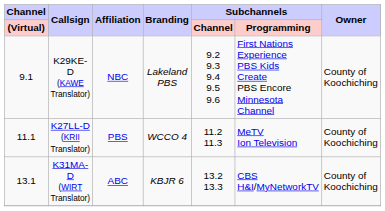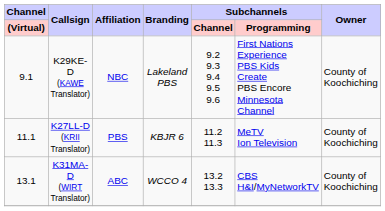K27LL-D (KRII Translator) | Branding: WCCO 4 -> KBJR 6
K31MA-D (WIRT Translator) | Branding: KBJR 6 -> WCCO 4
